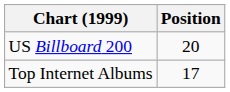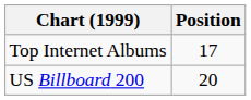rows swapped: US Billboard 200 <-> Top Internet Albums
